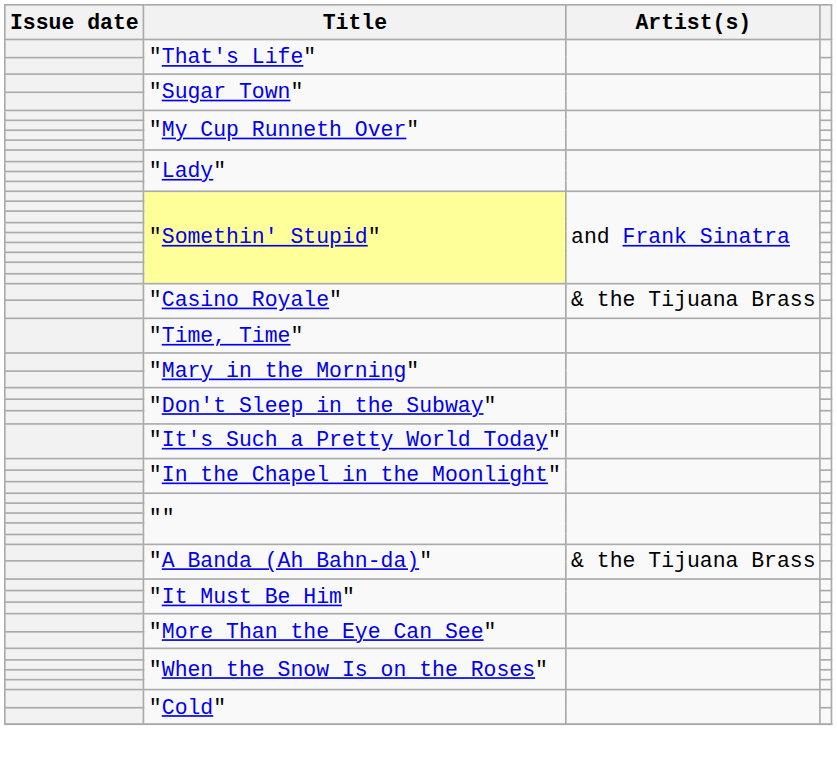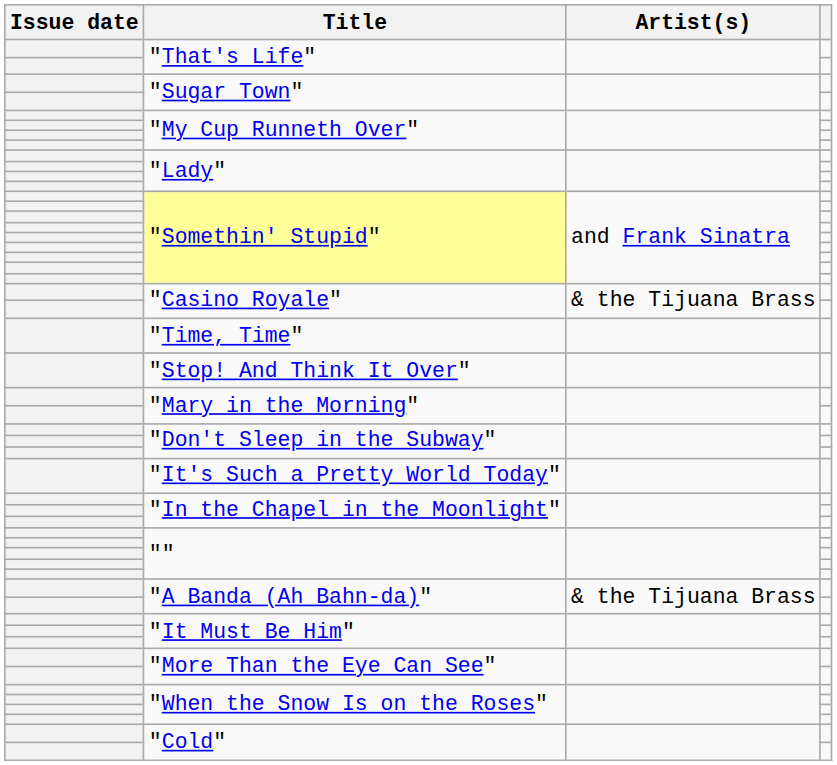+ row: "Stop! And Think It Over"
